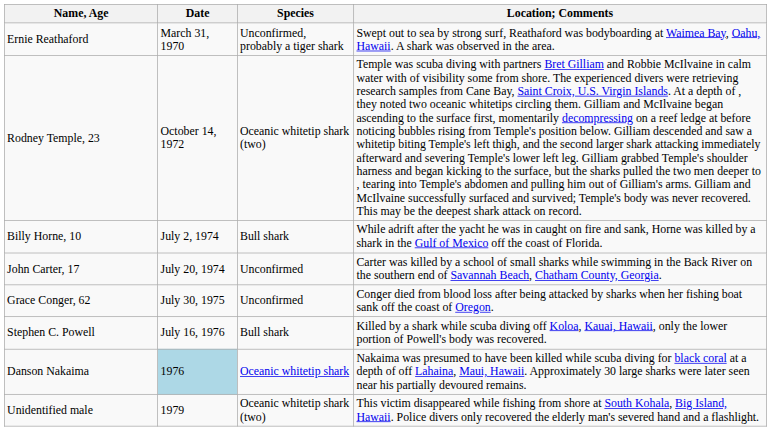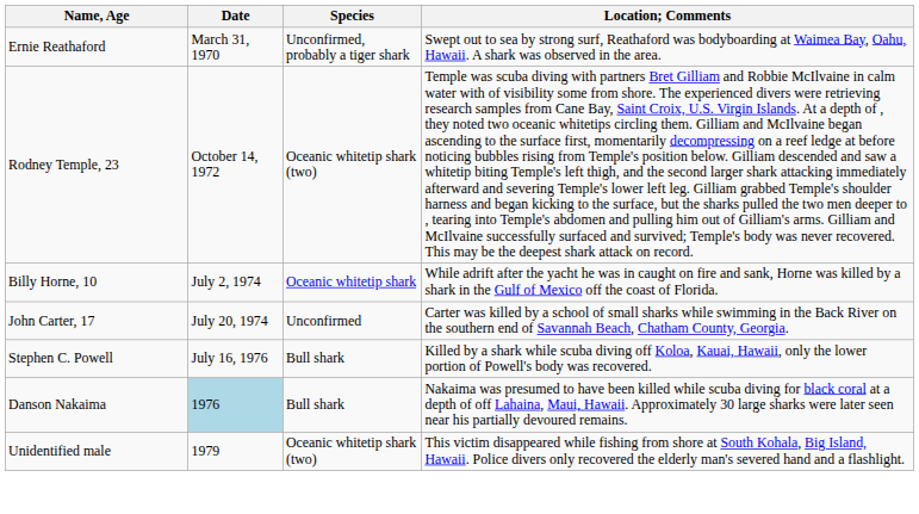Billy Horne, 10 | Species: Bull shark -> Oceanic whitetip shark
- row: Grace Conger, 62 | July 30, 1975 | Unconfirmed | Conger died from blood loss after being attacked by sharks when her fishing boat sank off the coast of Oregon.
Danson Nakaima | Species: Oceanic whitetip shark -> Bull shark
